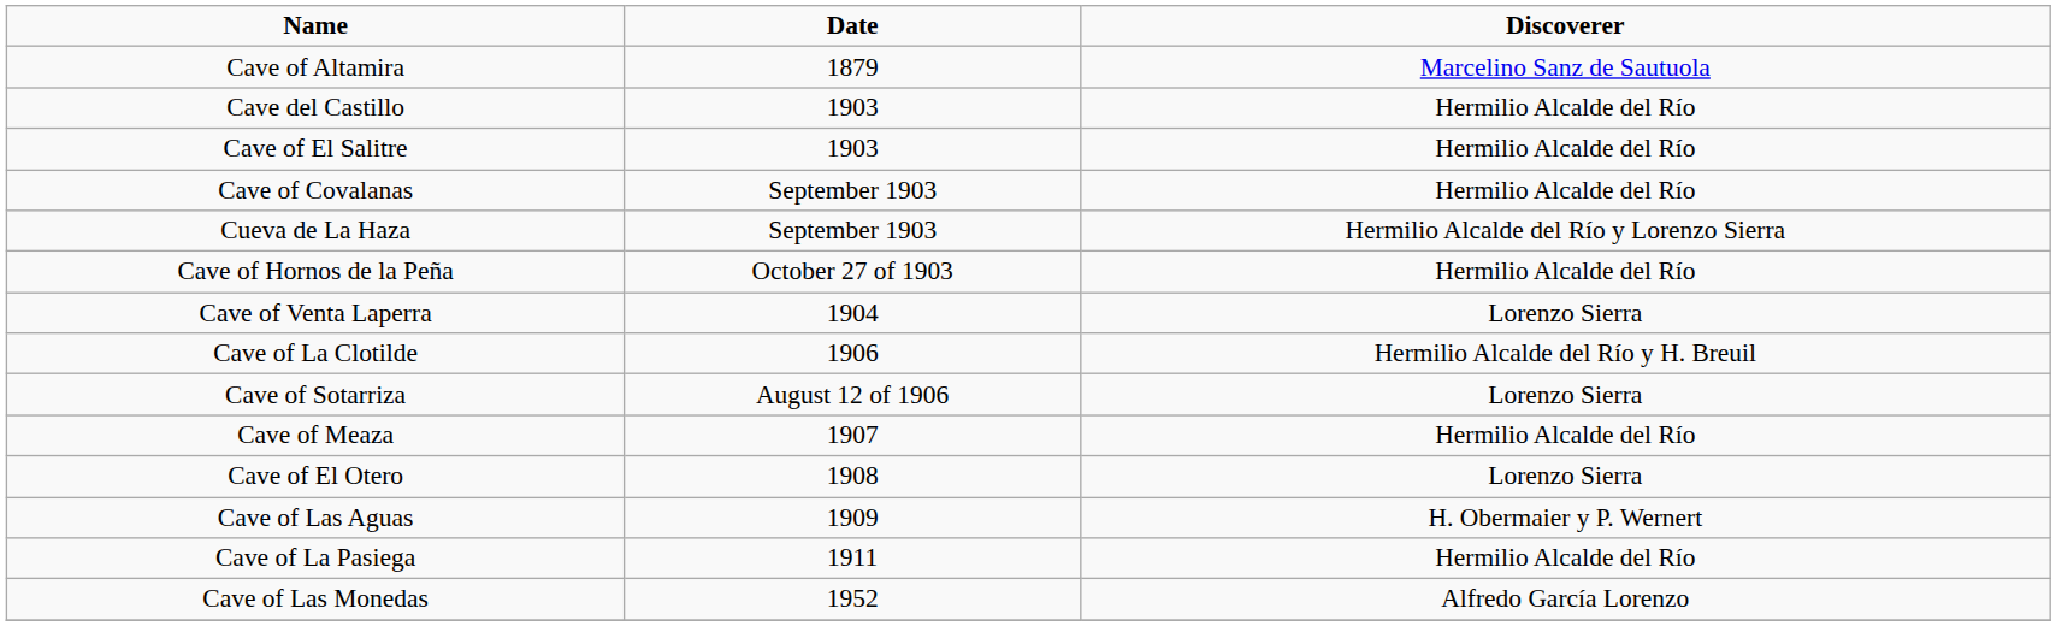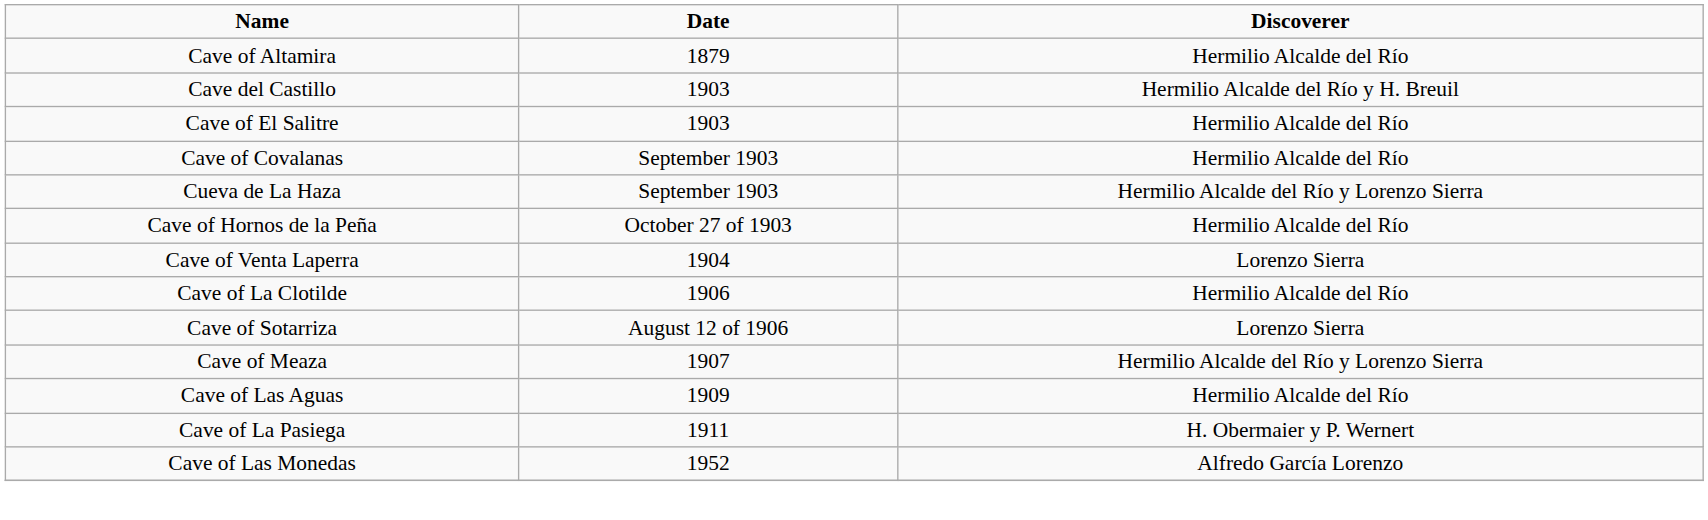Cave of Altamira | Discoverer: Marcelino Sanz de Sautuola -> Hermilio Alcalde del Río
Cave del Castillo | Discoverer: Hermilio Alcalde del Río -> Hermilio Alcalde del Río y H. Breuil
Cave of La Clotilde | Discoverer: Hermilio Alcalde del Río y H. Breuil -> Hermilio Alcalde del Río
Cave of Meaza | Discoverer: Hermilio Alcalde del Río -> Hermilio Alcalde del Río y Lorenzo Sierra
- row: Cave of El Otero | 1908 | Lorenzo Sierra
Cave of Las Aguas | Discoverer: H. Obermaier y P. Wernert -> Hermilio Alcalde del Río
Cave of La Pasiega | Discoverer: Hermilio Alcalde del Río -> H. Obermaier y P. Wernert
